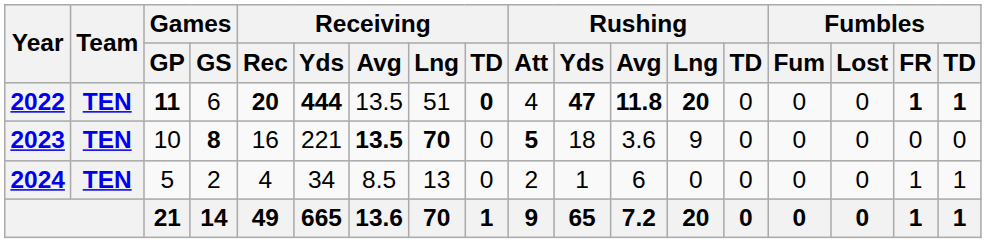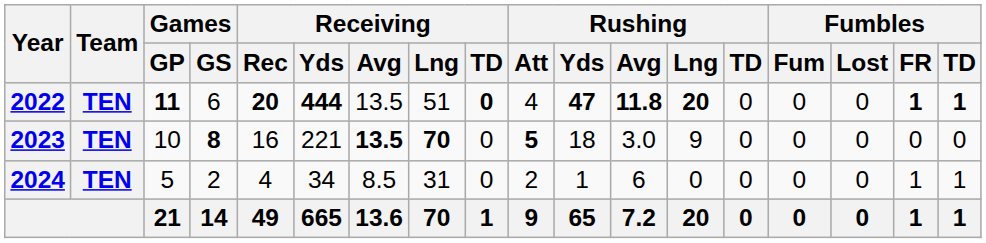2023 | Rushing / Avg: 3.6 -> 3.0
2024 | Receiving / Lng: 13 -> 31
